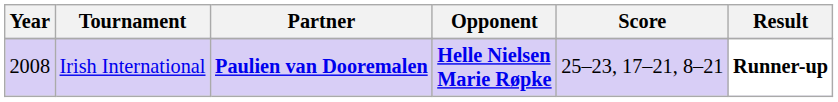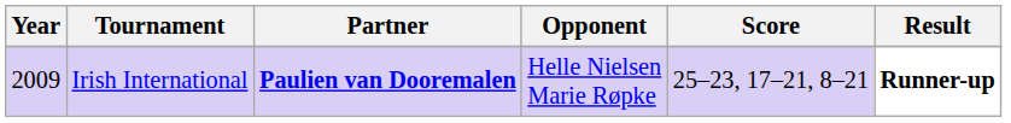Irish International | Year: 2008 -> 2009
Irish International | Opponent: bold -> normal
